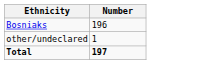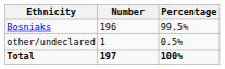+ column: Percentage | 99.5% | 0.5% | 100%
